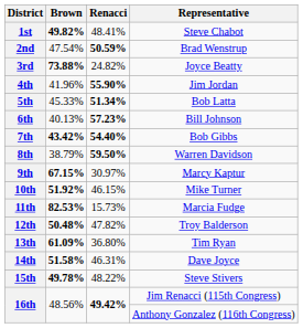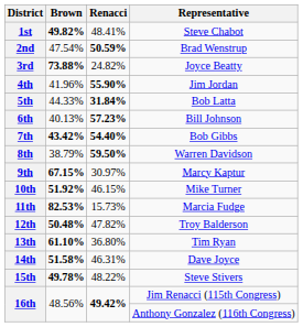5th | Brown: 45.33% -> 44.33%
5th | Renacci: 51.34% -> 31.84%
13th | Brown: 61.09% -> 61.10%
